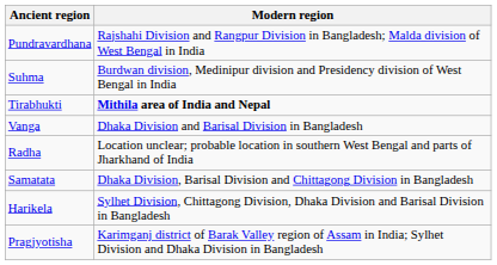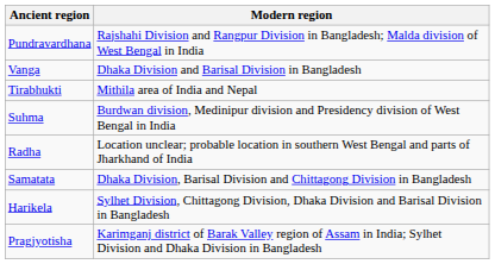rows swapped: Vanga <-> Suhma
Tirabhukti | Modern region: bold -> normal
